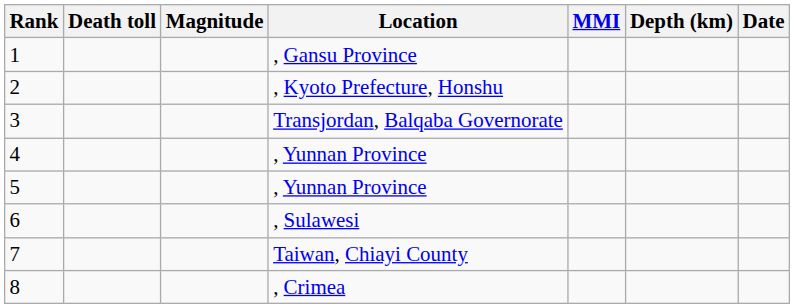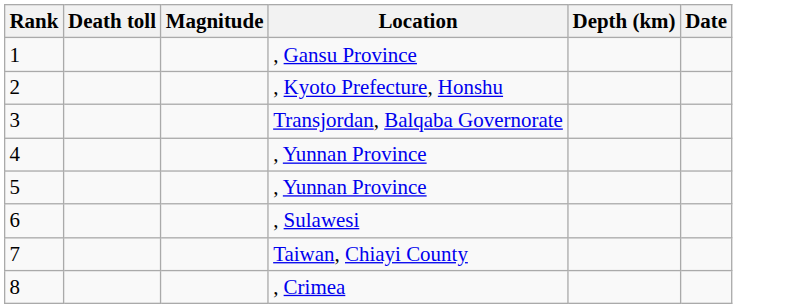- column: MMI
